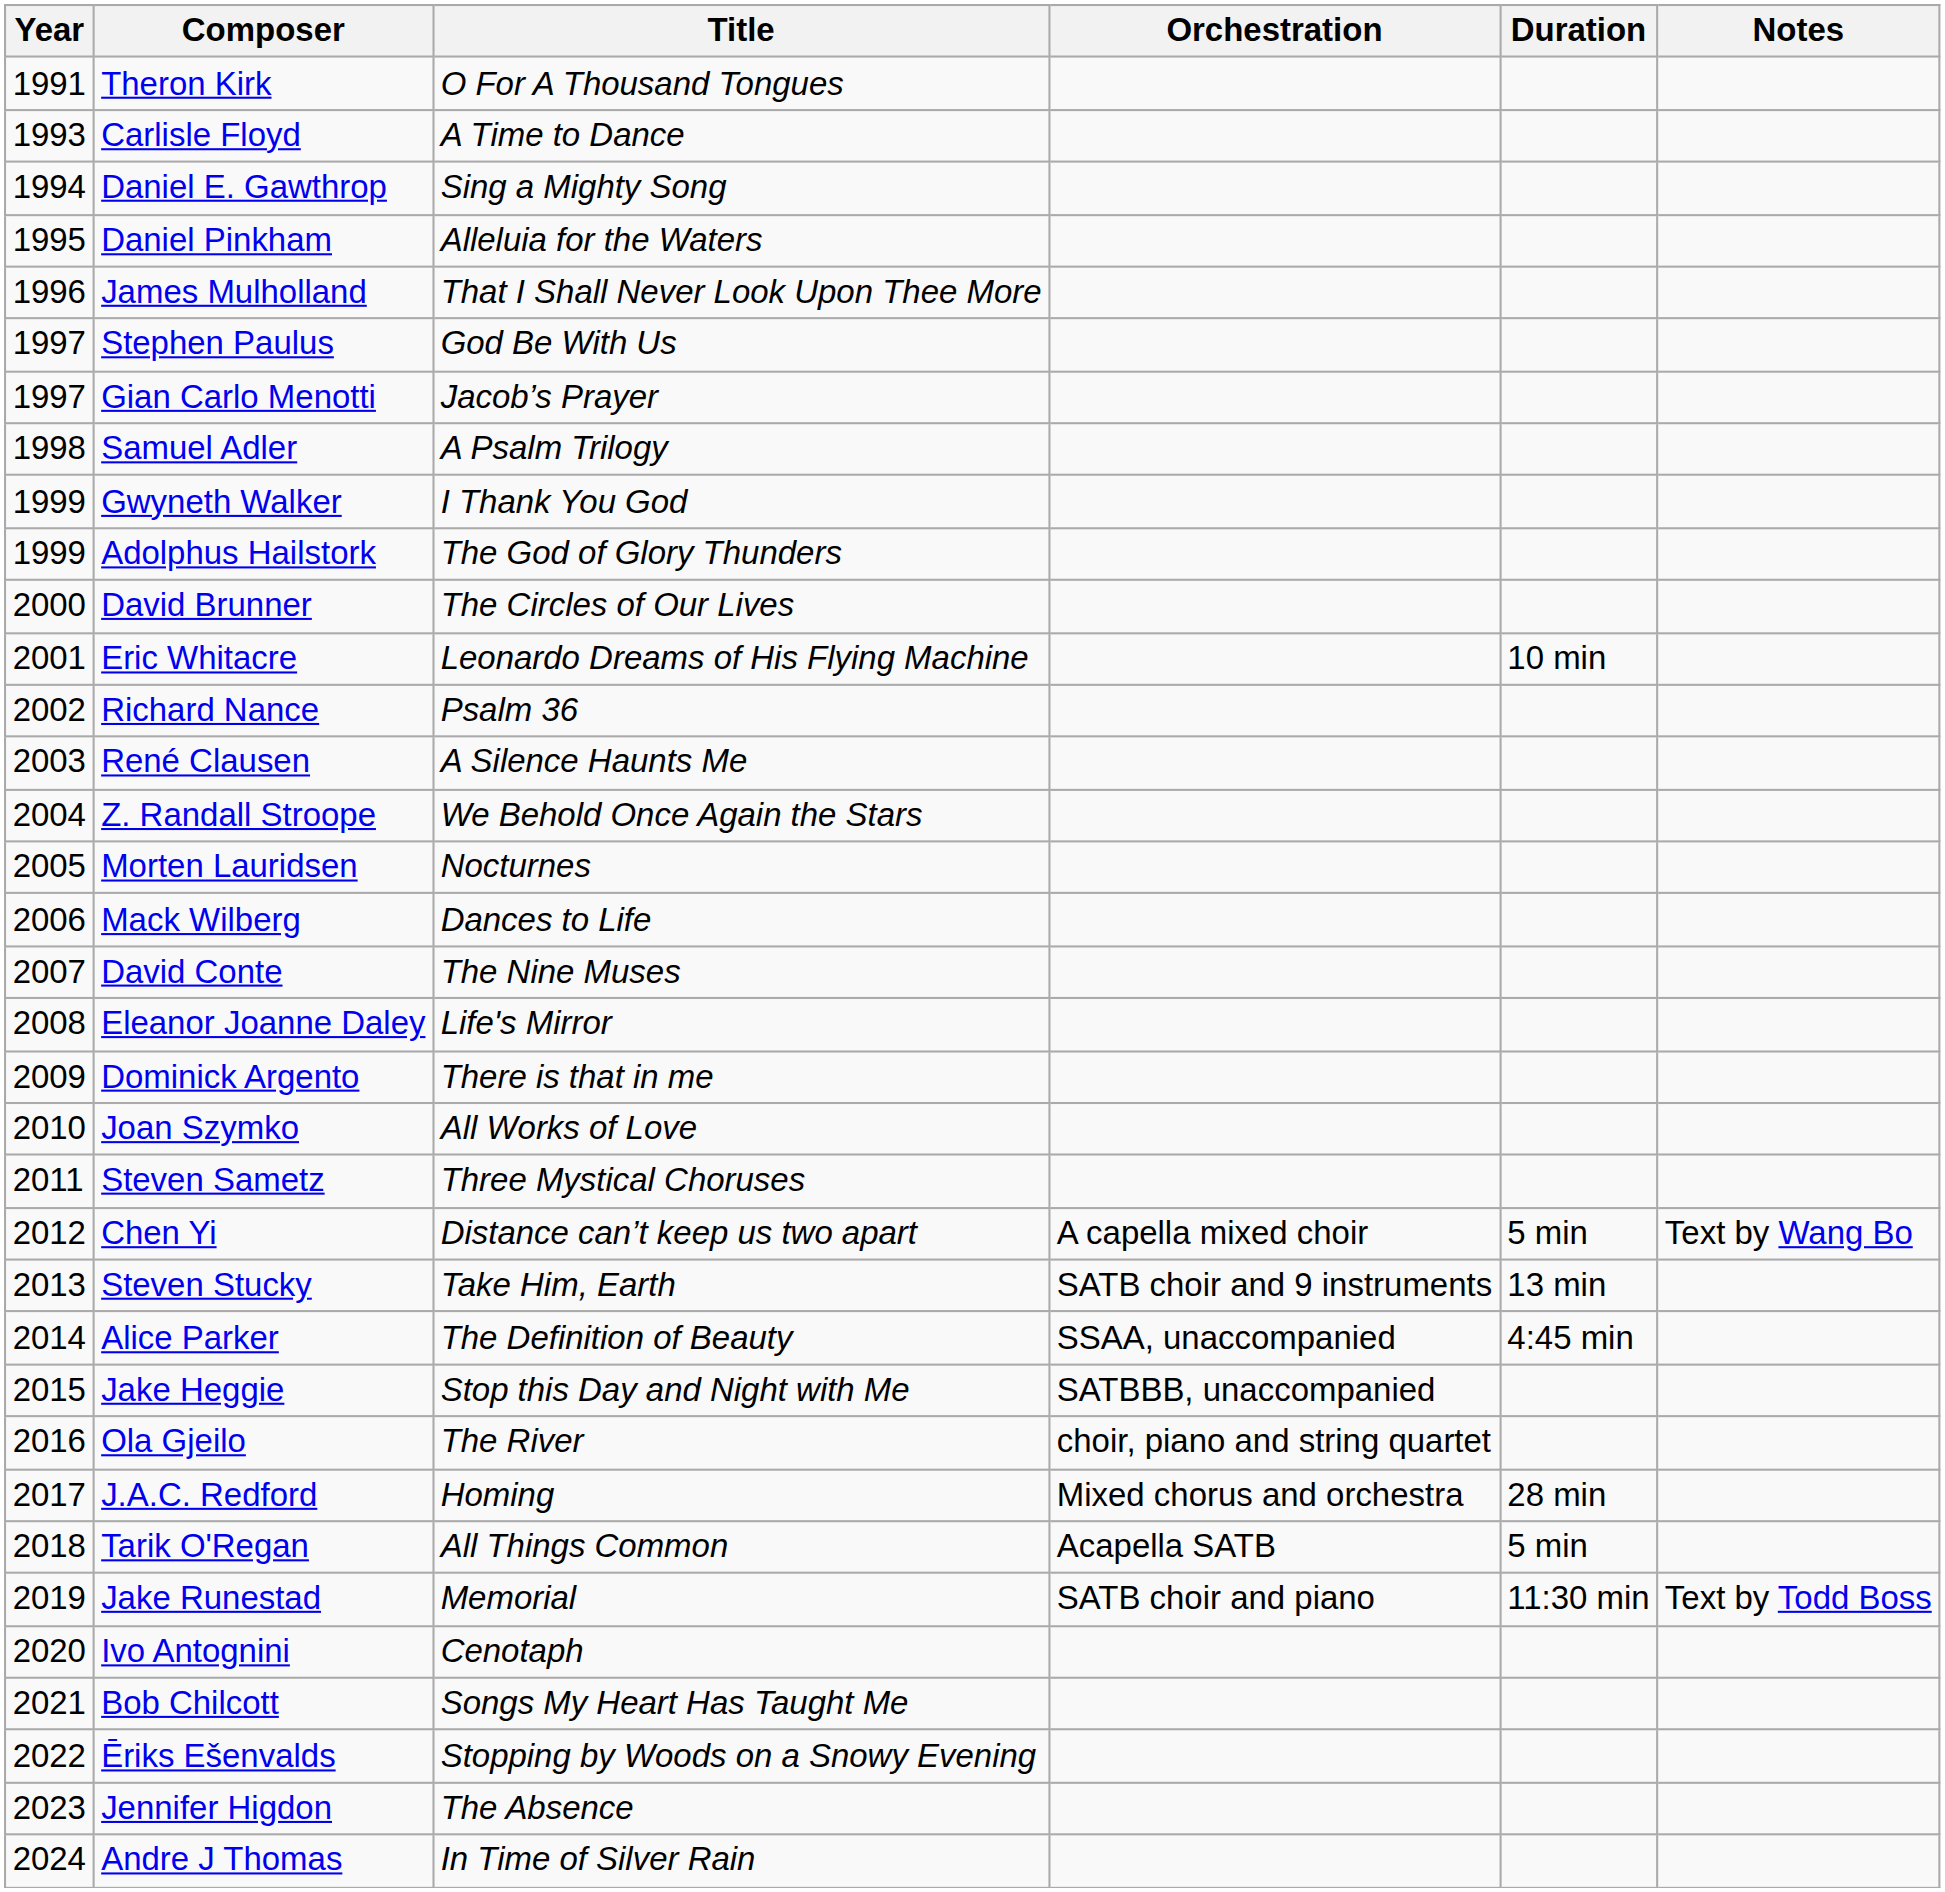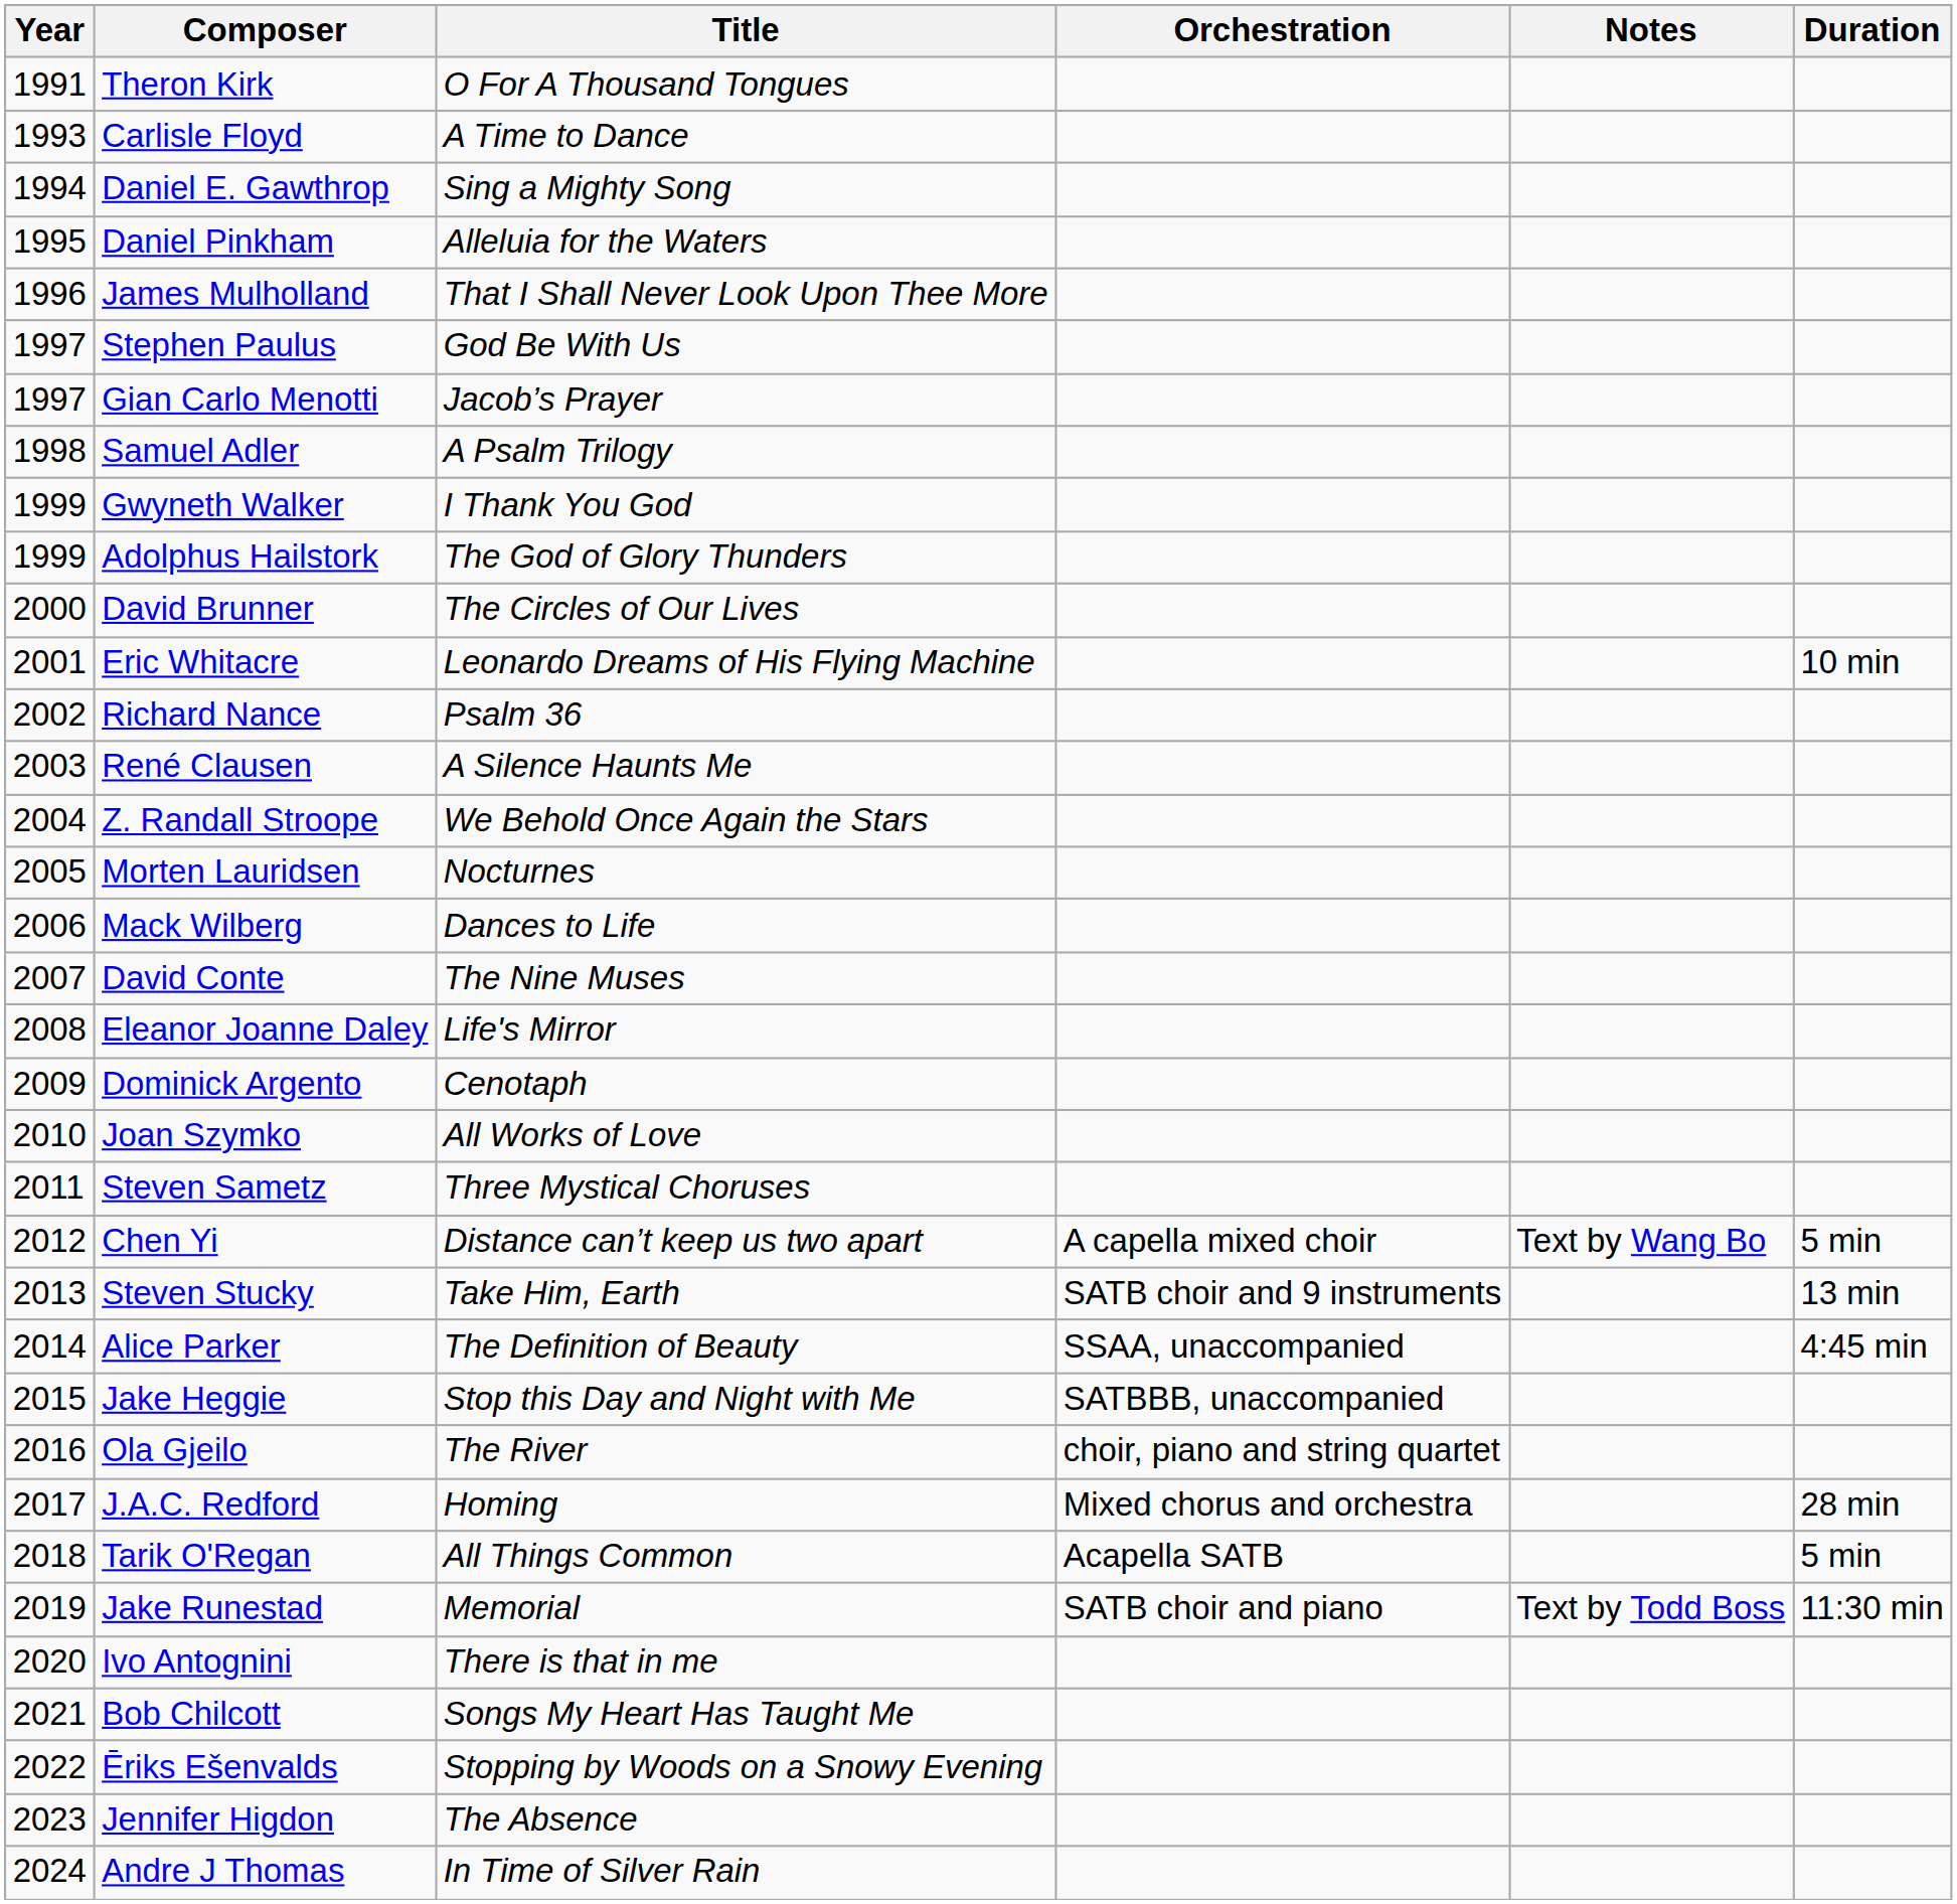columns swapped: Duration <-> Notes
Dominick Argento | Title: There is that in me -> Cenotaph
Ivo Antognini | Title: Cenotaph -> There is that in me
